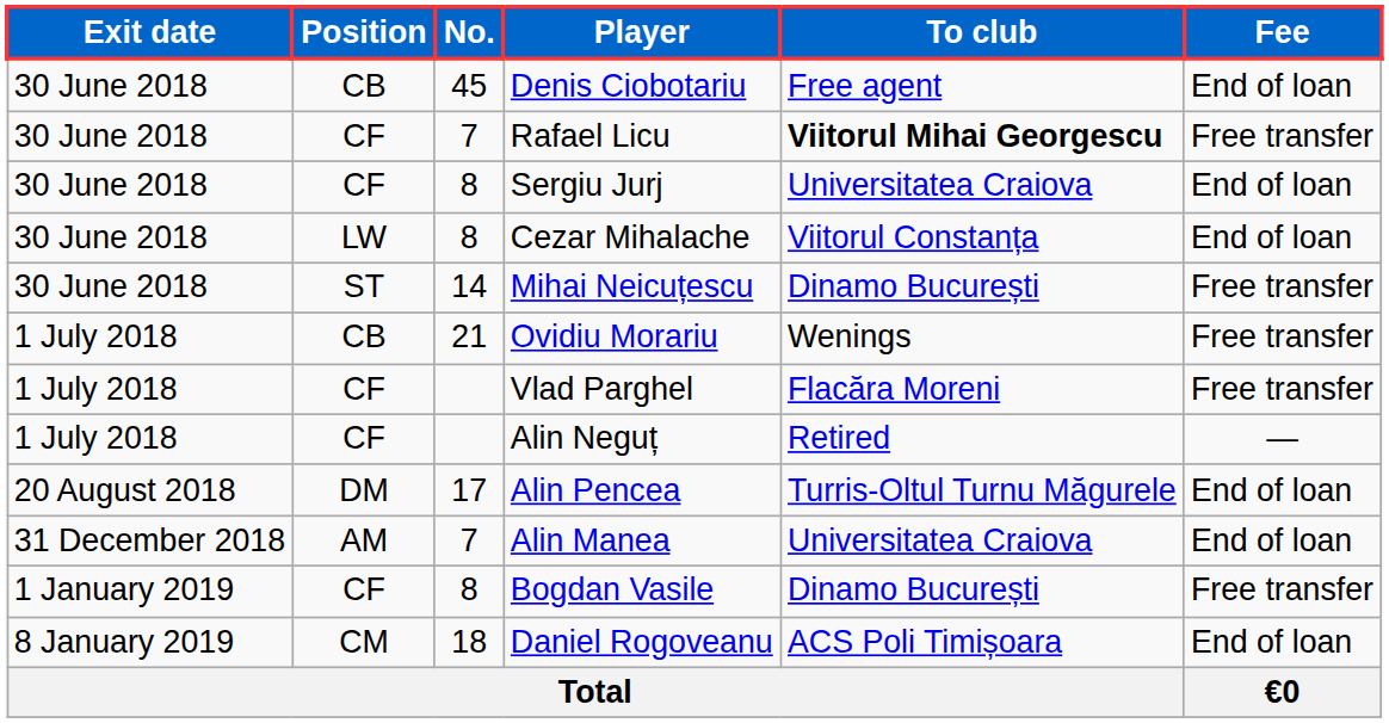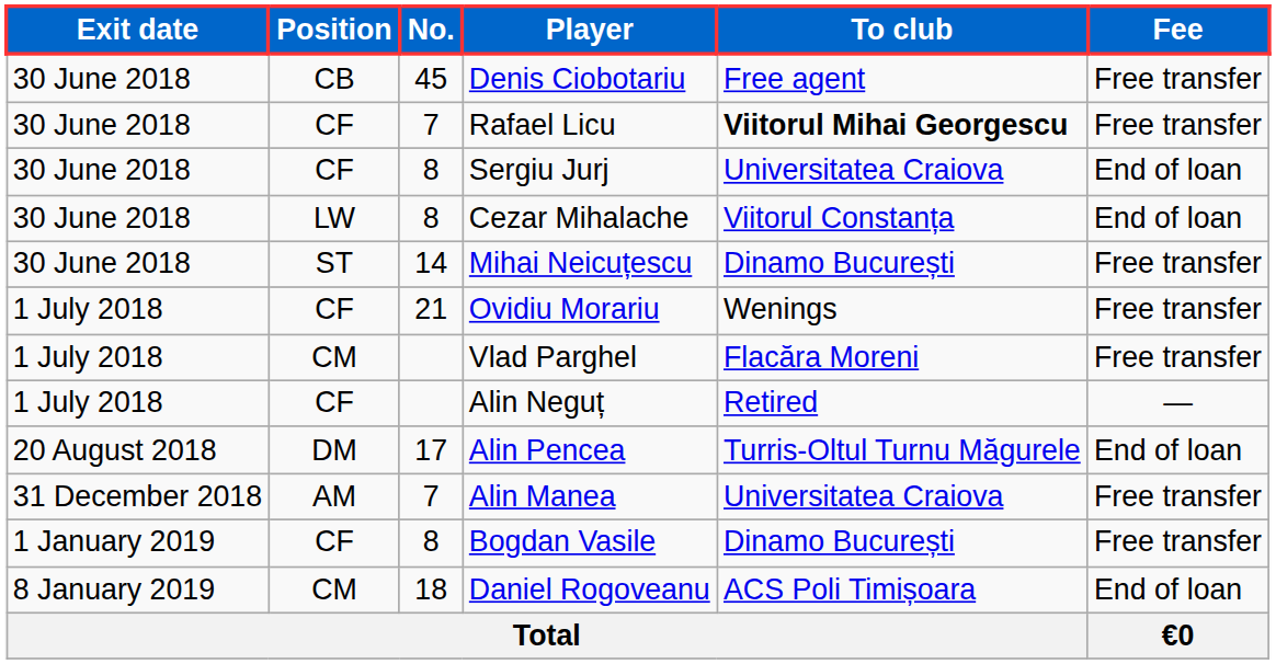Denis Ciobotariu | Fee: End of loan -> Free transfer
Ovidiu Morariu | Position: CB -> CF
Vlad Parghel | Position: CF -> CM
Alin Manea | Fee: End of loan -> Free transfer
